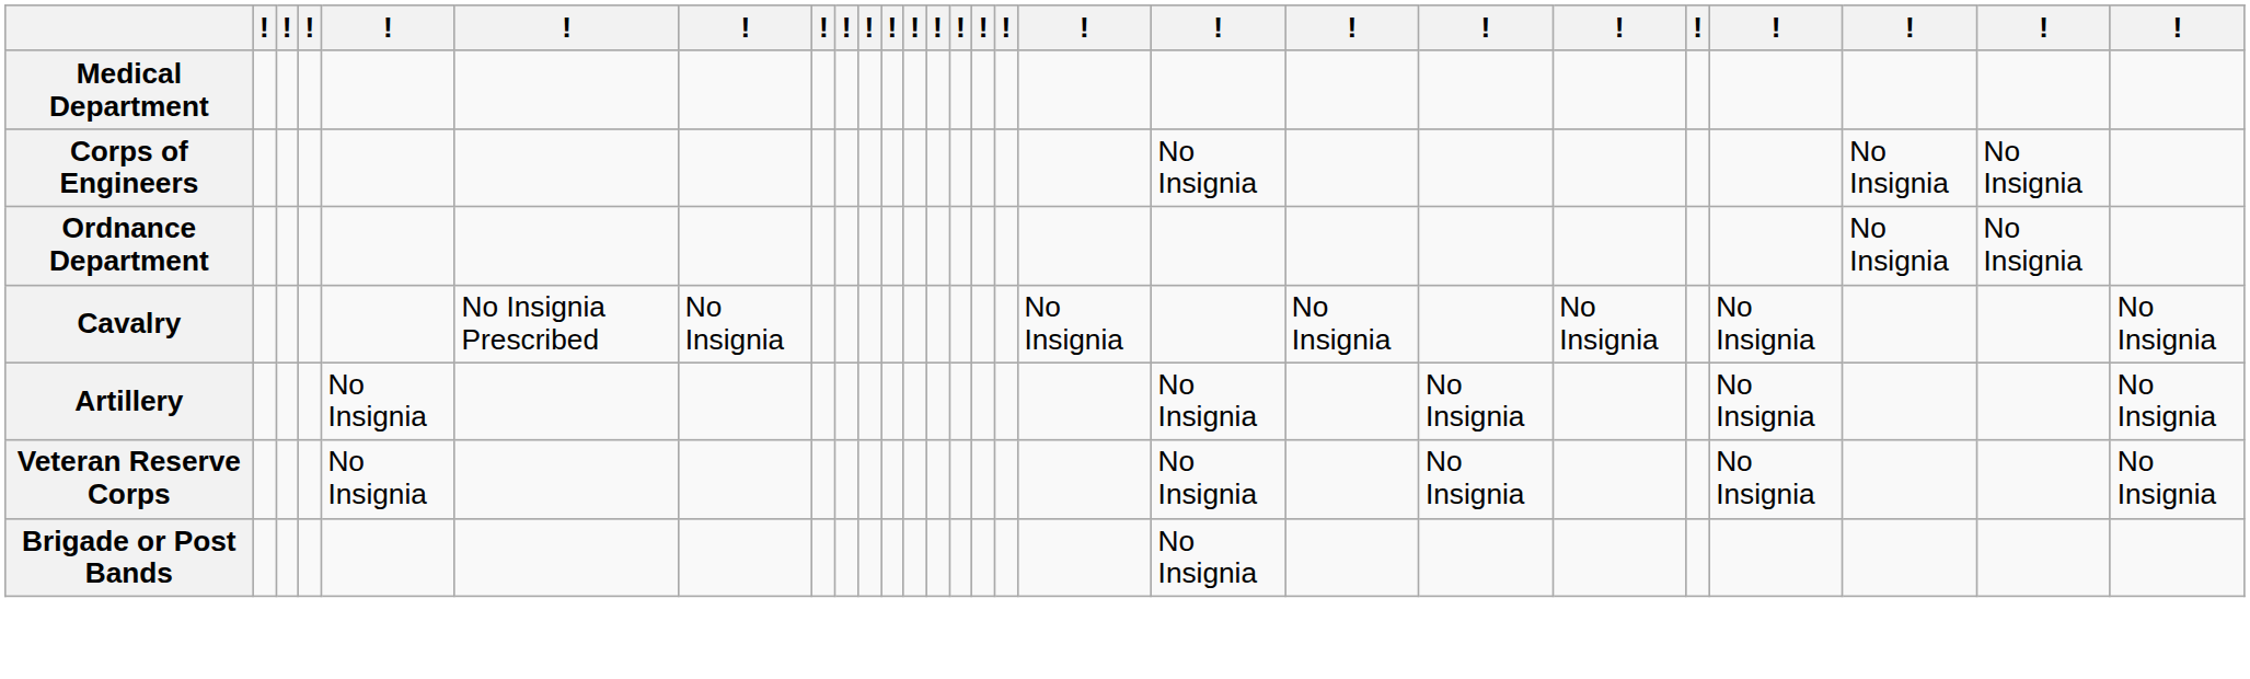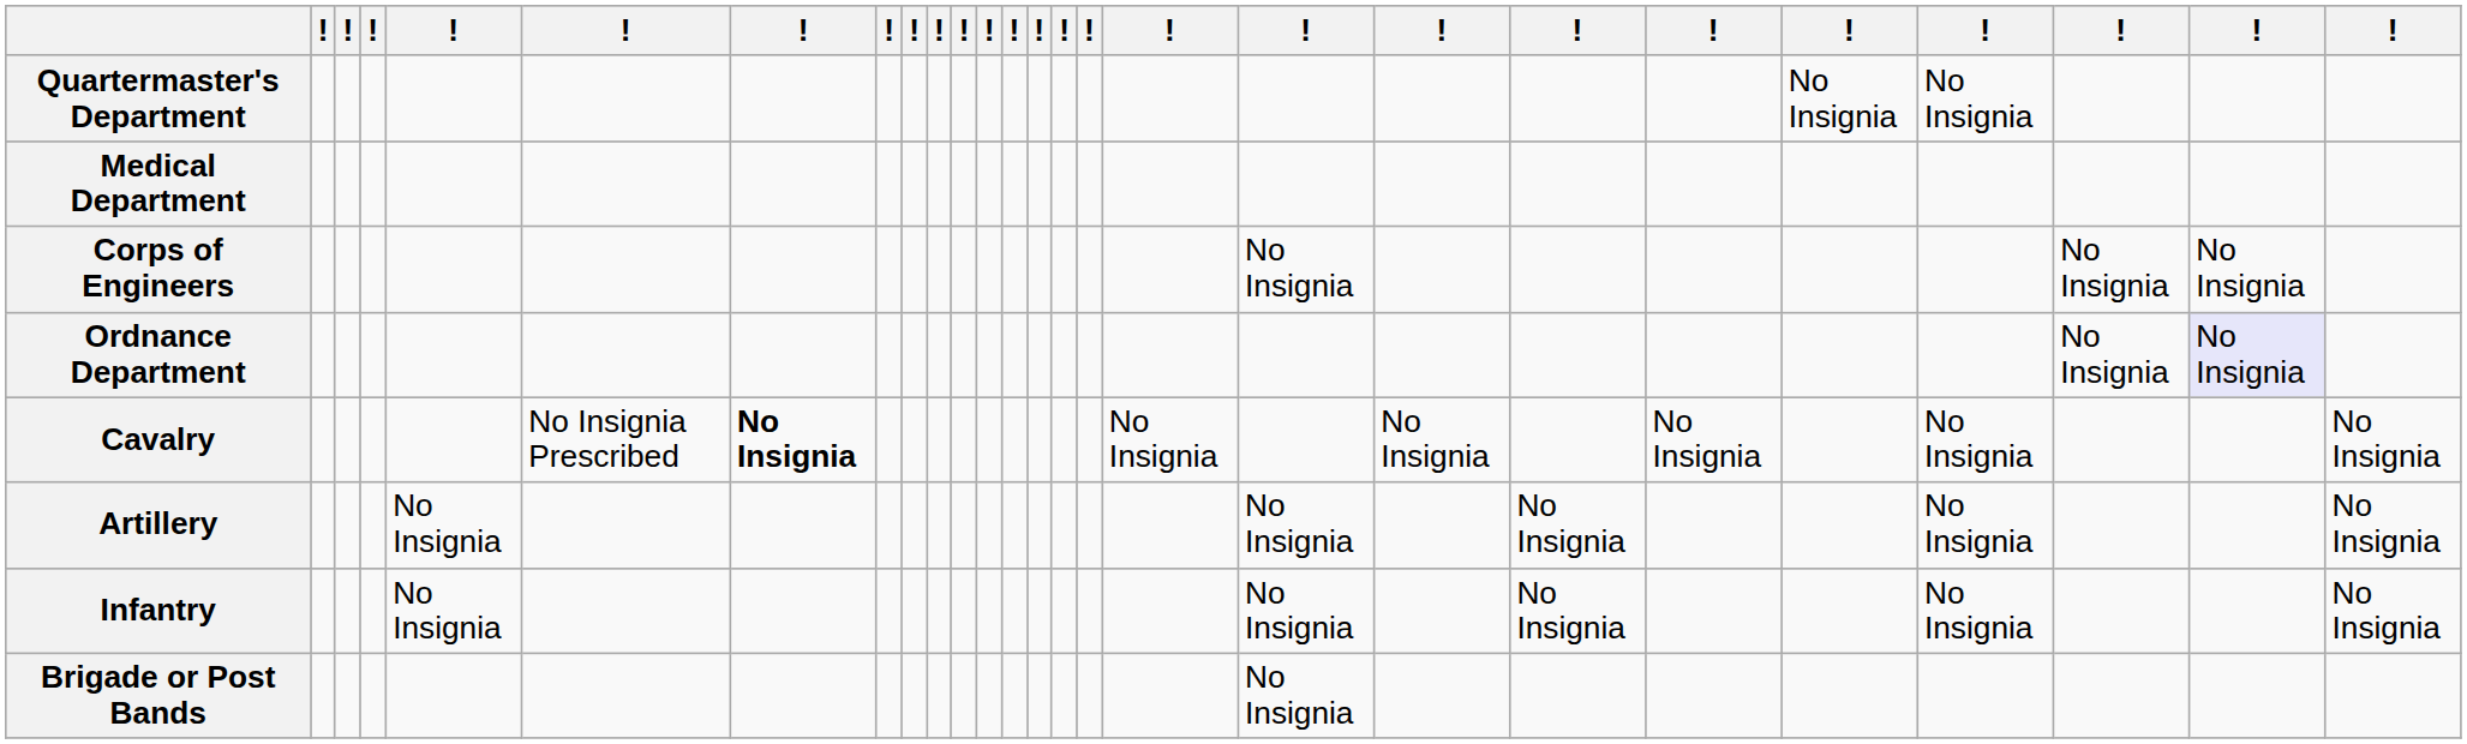+ row: Quartermaster's Department | No Insignia | No Insignia
Ordnance Department | column 25: no background -> lavender background
Cavalry | column 7: normal -> bold
+ row: Infantry | No Insignia | No Insignia | No Insignia | No Insignia | No Insignia
- row: Veteran Reserve Corps | No Insignia | No Insignia | No Insignia | No Insignia | No Insignia
